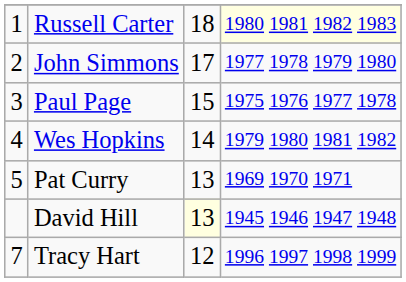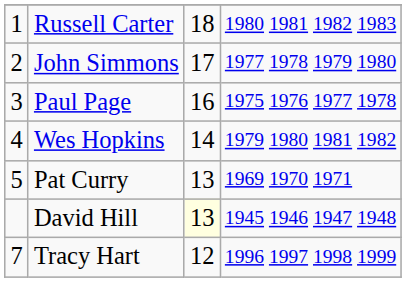Russell Carter | column 4: lightyellow background -> no background
Paul Page | column 3: 15 -> 16
